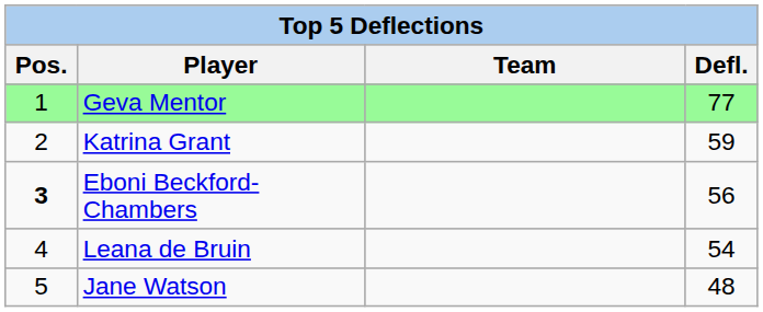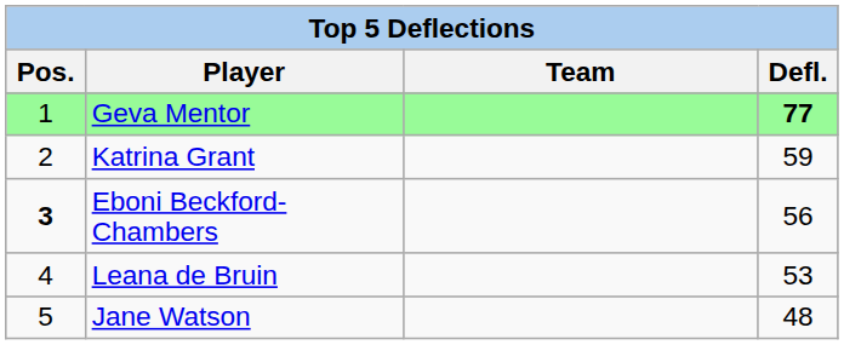Geva Mentor | Defl.: normal -> bold
Leana de Bruin | Defl.: 54 -> 53
